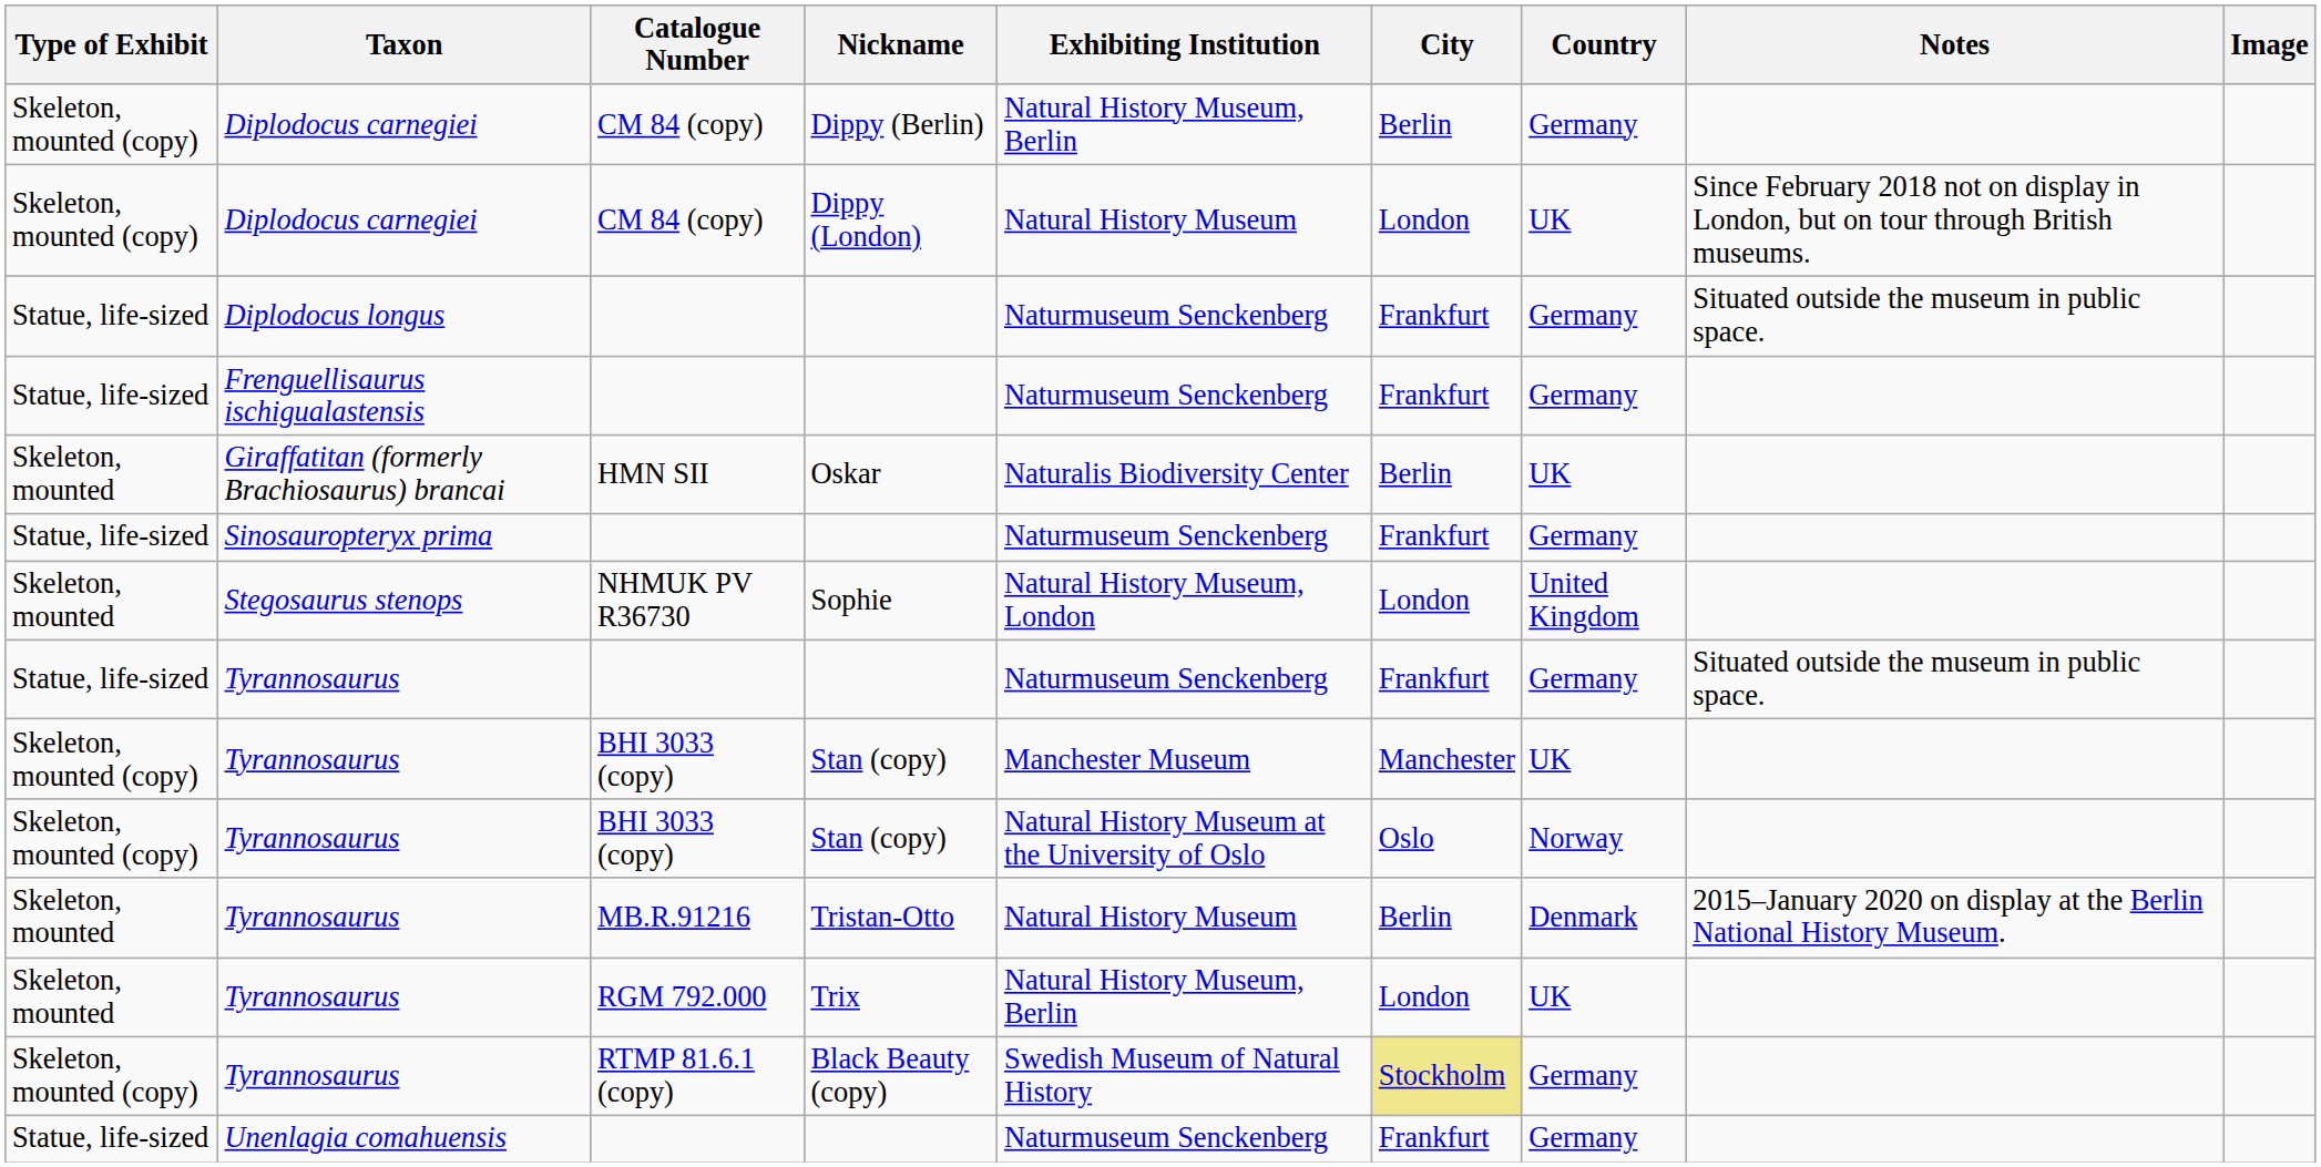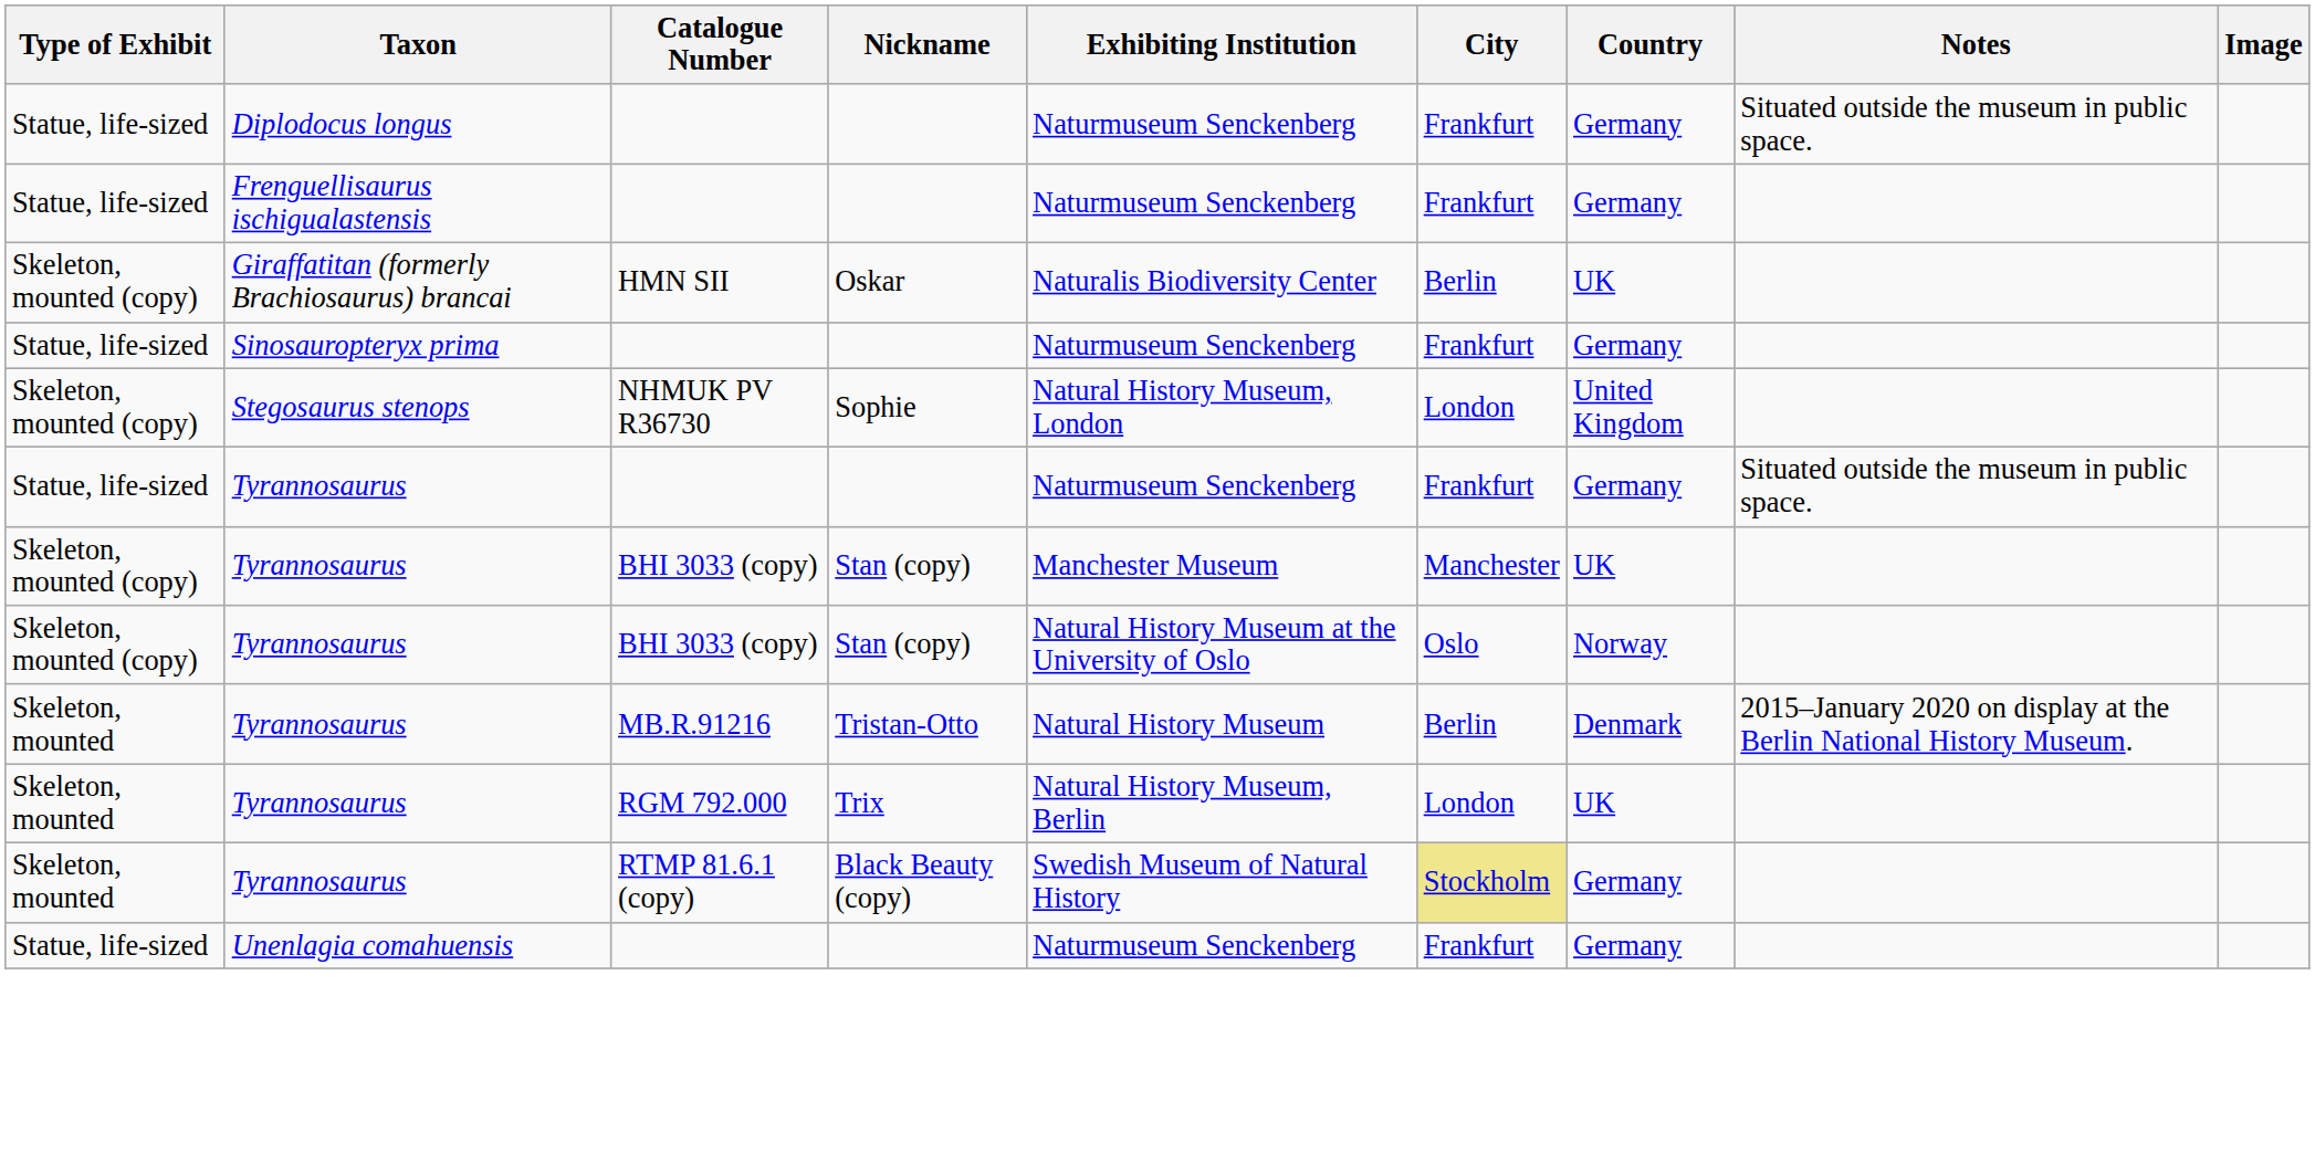- row: Skeleton, mounted (copy) | Diplodocus carnegiei | CM 84 (copy) | Dippy (Berlin) | Natural History Museum, Berlin | Berlin | Germany
- row: Skeleton, mounted (copy) | Diplodocus carnegiei | CM 84 (copy) | Dippy (London) | Natural History Museum | London | UK | Since February 2018 not on display in London, but on tour through British museums.
Oskar | Type of Exhibit: Skeleton, mounted -> Skeleton, mounted (copy)
Sophie | Type of Exhibit: Skeleton, mounted -> Skeleton, mounted (copy)
Black Beauty (copy) | Type of Exhibit: Skeleton, mounted (copy) -> Skeleton, mounted
